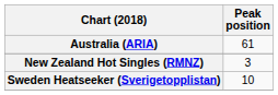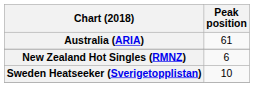New Zealand Hot Singles (RMNZ) | Peak position: 3 -> 6
